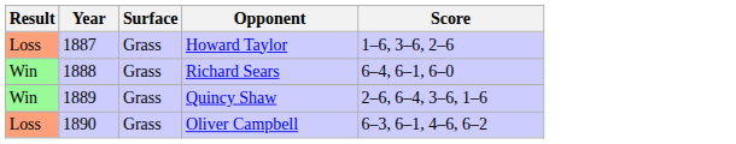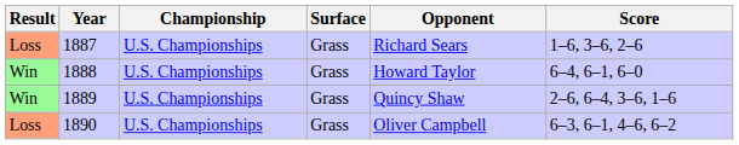+ column: Championship | U.S. Championships | U.S. Championships | U.S. Championships | U.S. Championships
1887 | Opponent: Howard Taylor -> Richard Sears
1888 | Opponent: Richard Sears -> Howard Taylor
